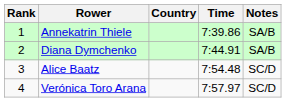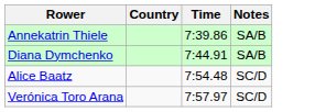- column: Rank | 1 | 2 | 3 | 4
